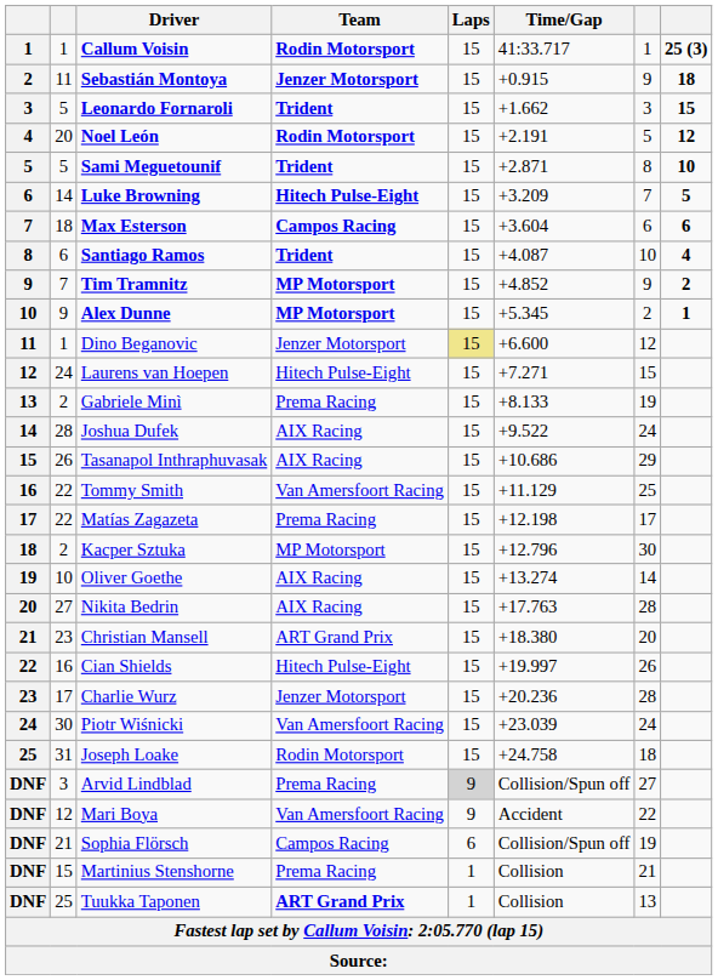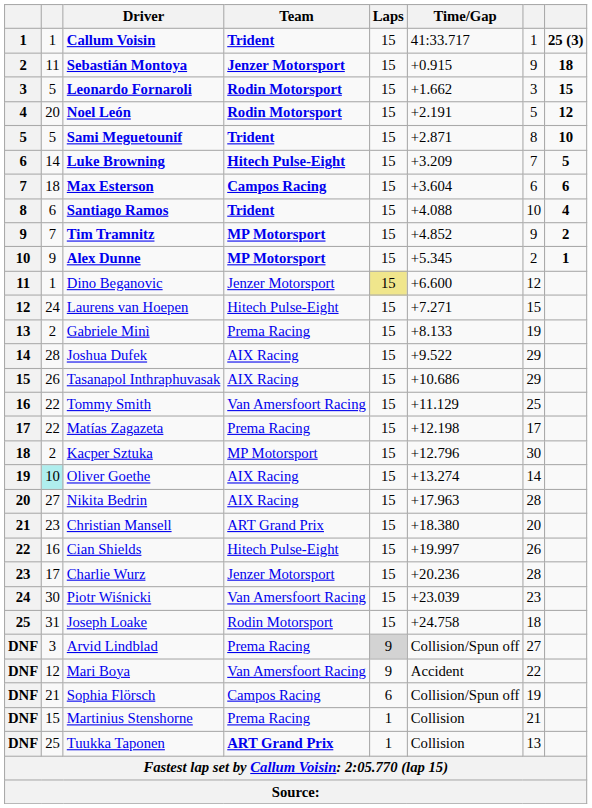Callum Voisin | Team: Rodin Motorsport -> Trident
Leonardo Fornaroli | Team: Trident -> Rodin Motorsport
Santiago Ramos | Time/Gap: +4.087 -> +4.088
Joshua Dufek | column 7: 24 -> 29
Oliver Goethe | column 2: no background -> paleturquoise background
Nikita Bedrin | Time/Gap: +17.763 -> +17.963
Piotr Wiśnicki | column 7: 24 -> 23
